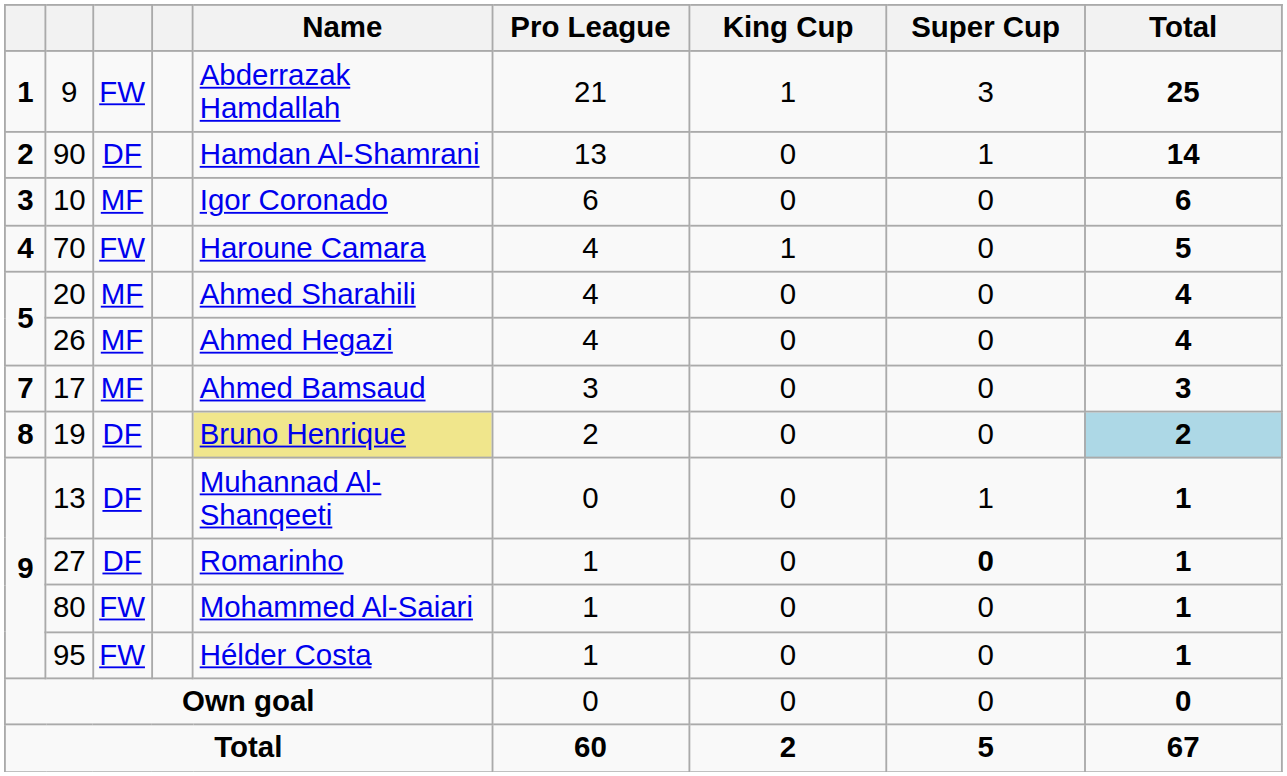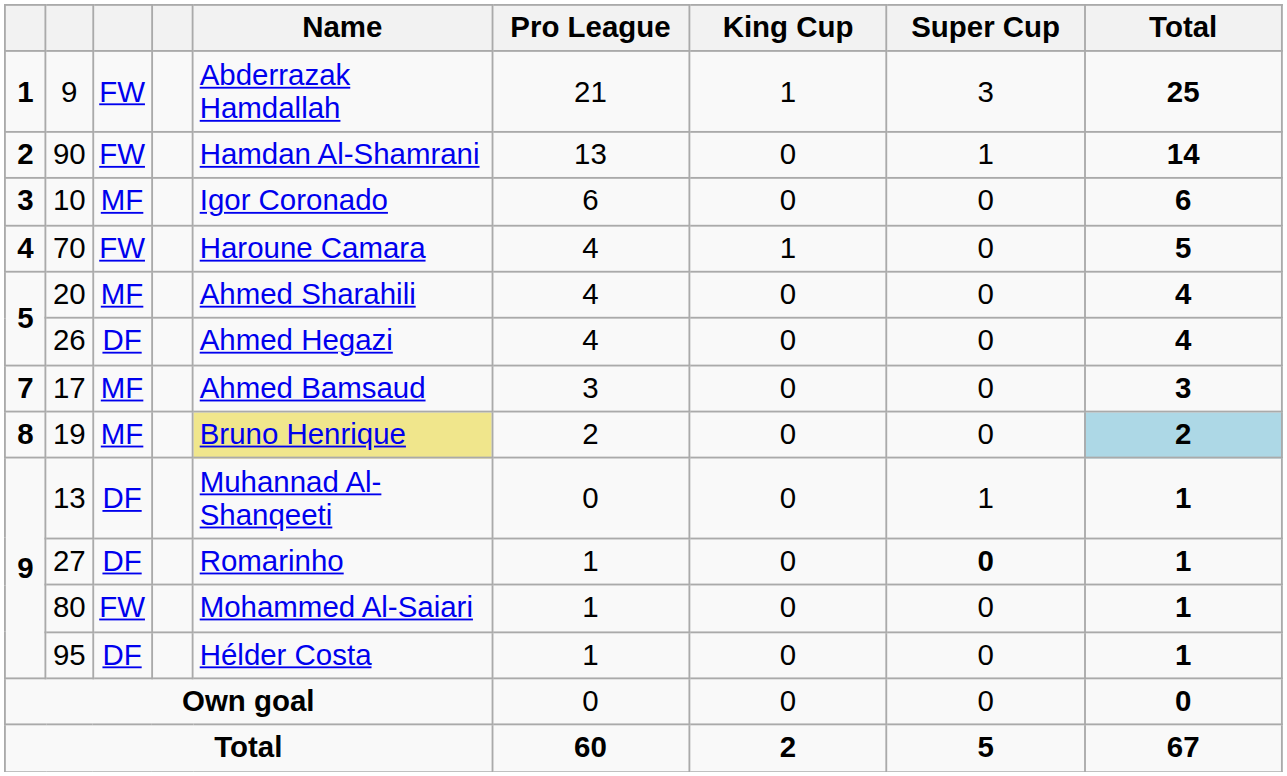90 | column 3: DF -> FW
26 | column 3: MF -> DF
19 | column 3: DF -> MF
95 | column 3: FW -> DF
